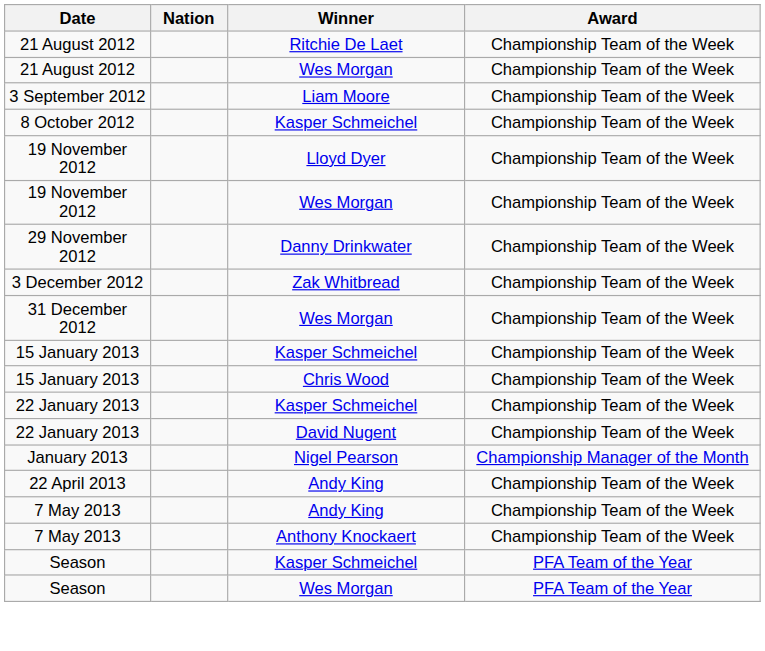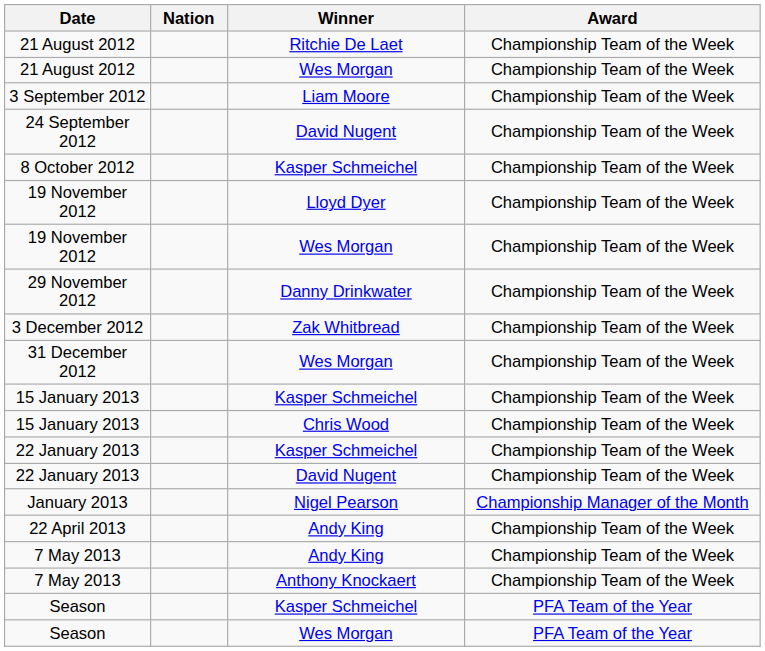+ row: 24 September 2012 | David Nugent | Championship Team of the Week
